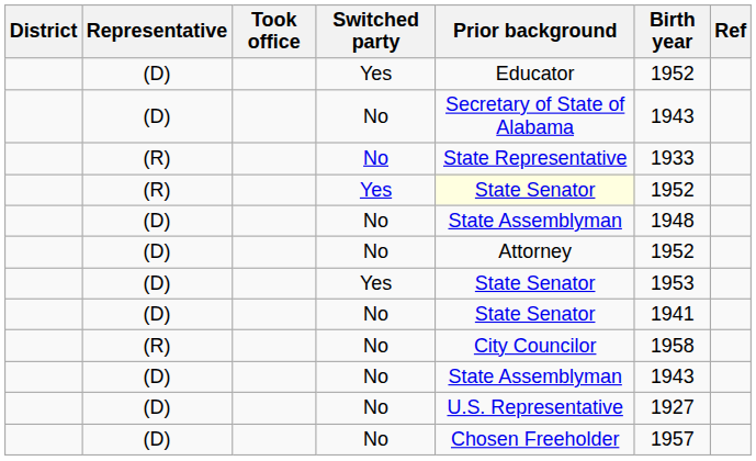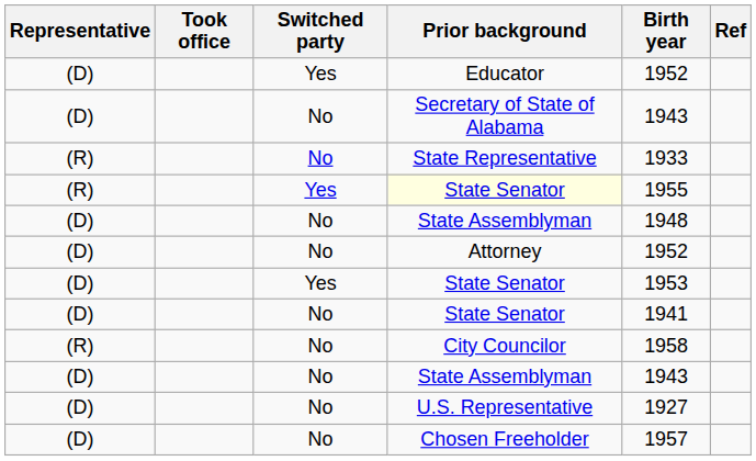- column: District
(R) / Yes | Birth year: 1952 -> 1955
